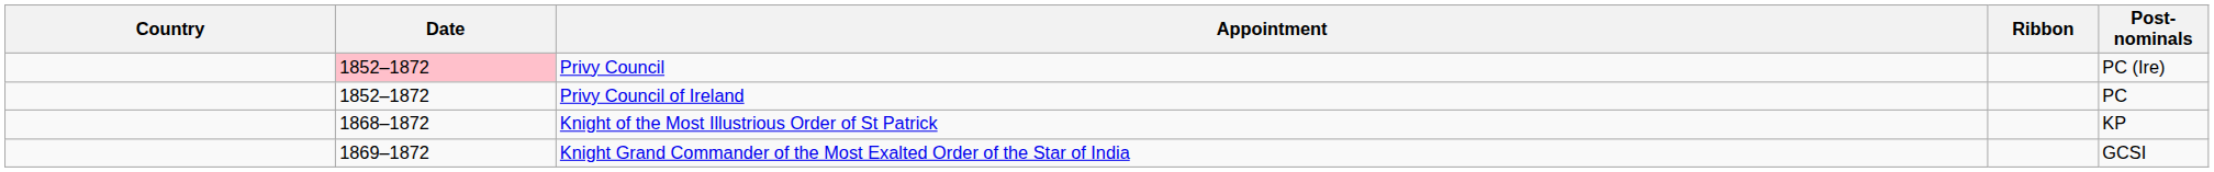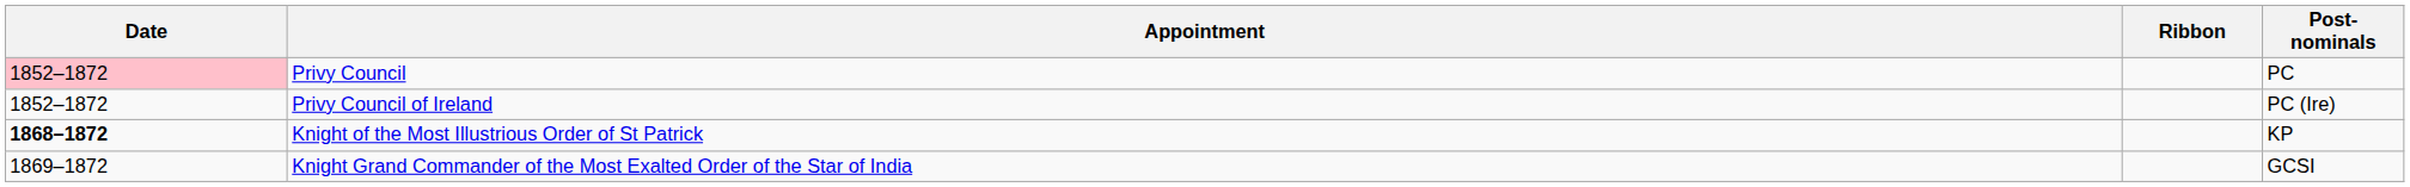- column: Country
Privy Council | Post-nominals: PC (Ire) -> PC
Privy Council of Ireland | Post-nominals: PC -> PC (Ire)
Knight of the Most Illustrious Order of St Patrick | Date: normal -> bold
